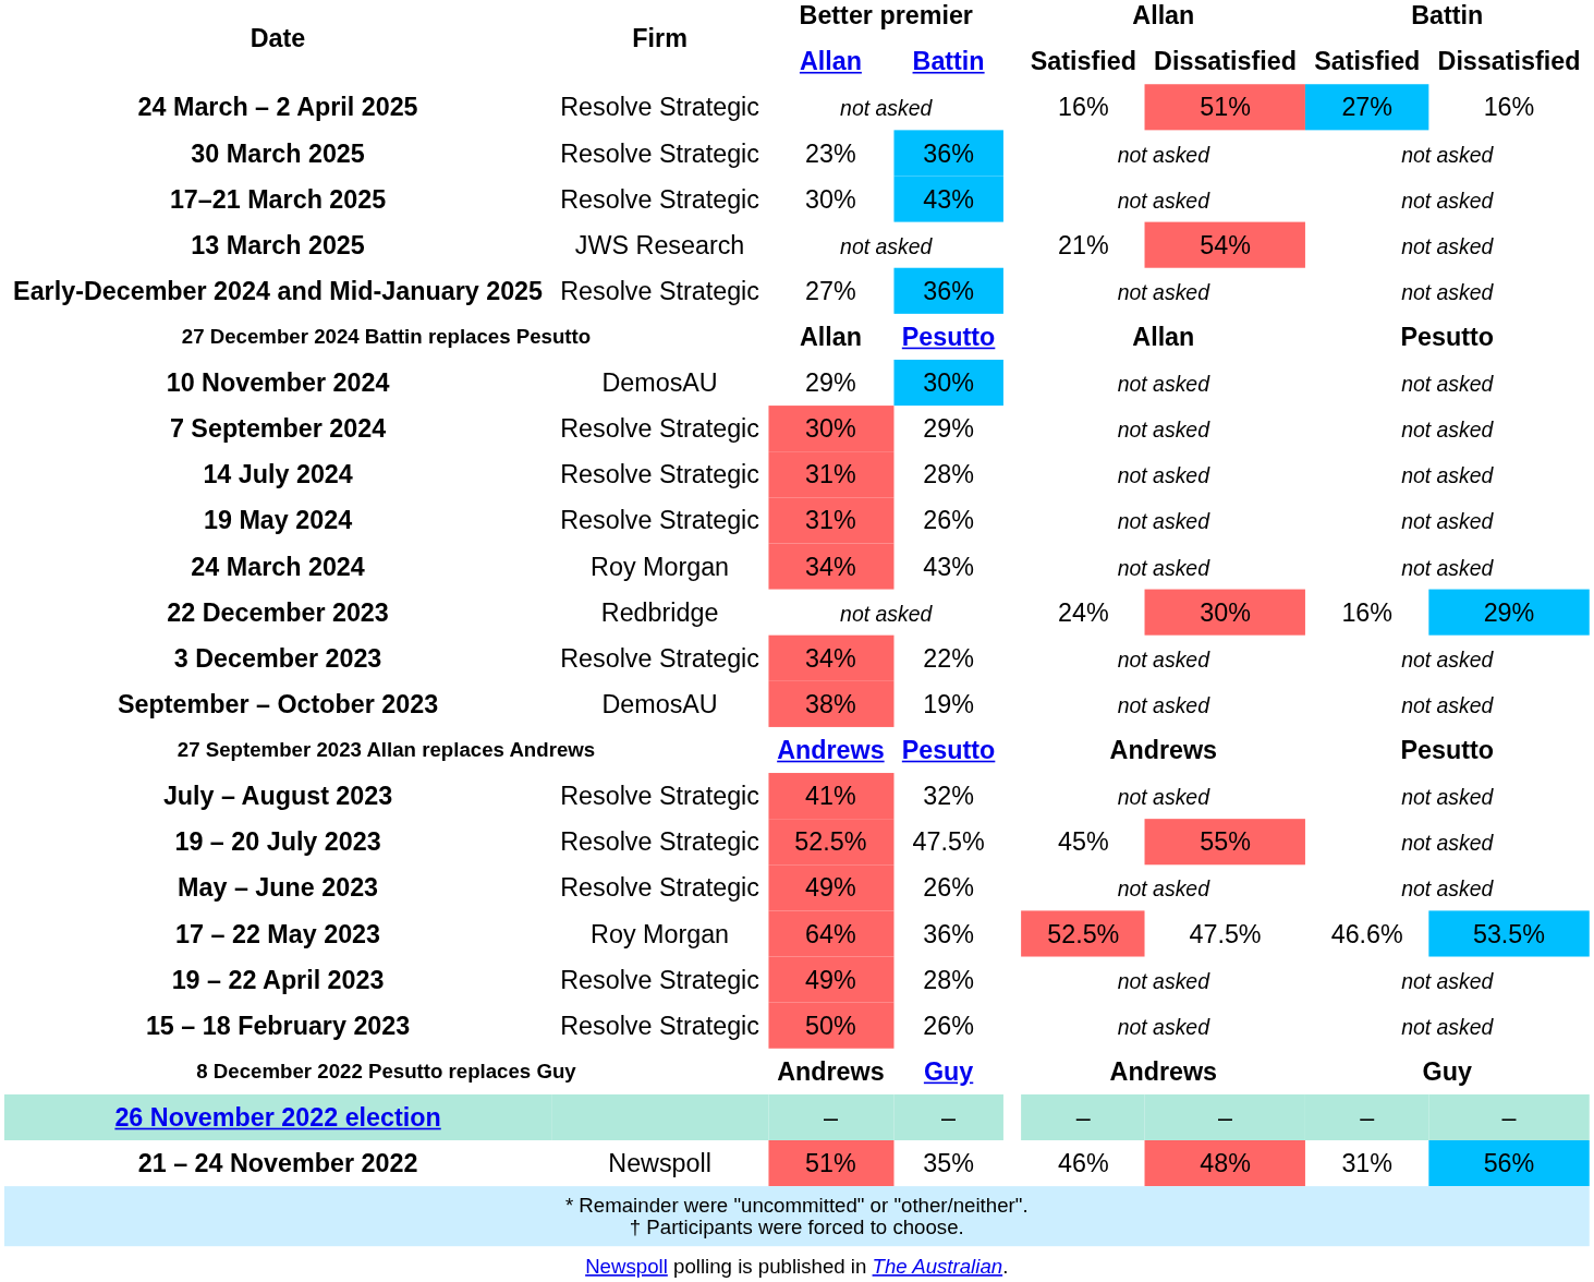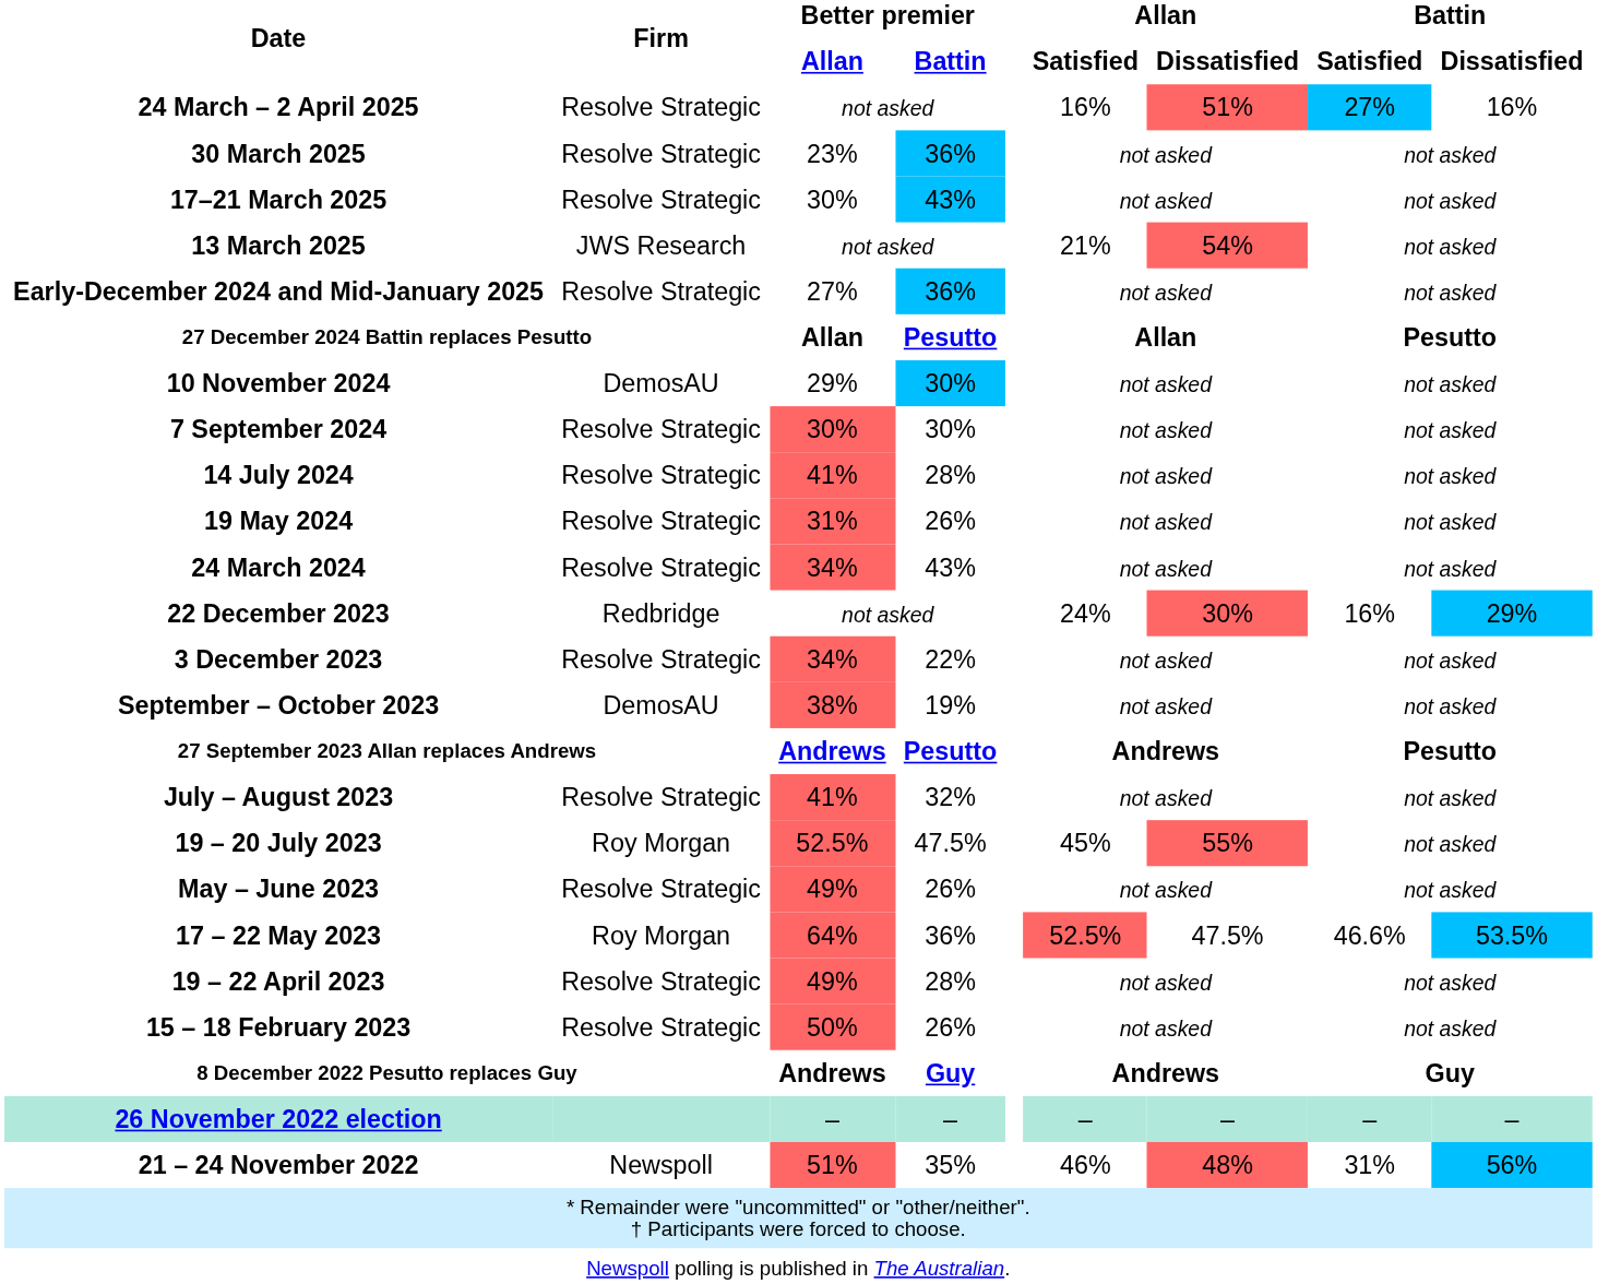7 September 2024 | Better premier / Battin: 29% -> 30%
14 July 2024 | Better premier / Allan: 31% -> 41%
24 March 2024 | Firm: Roy Morgan -> Resolve Strategic
19 – 20 July 2023 | Firm: Resolve Strategic -> Roy Morgan
